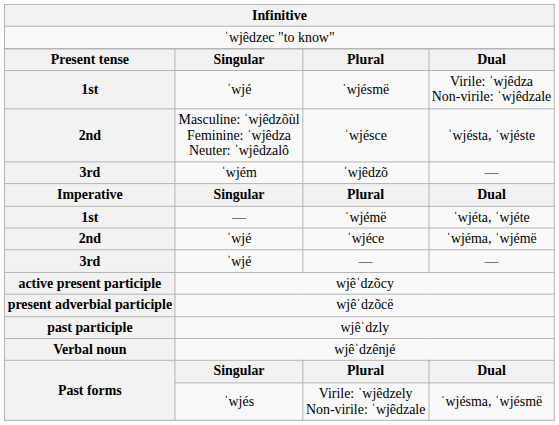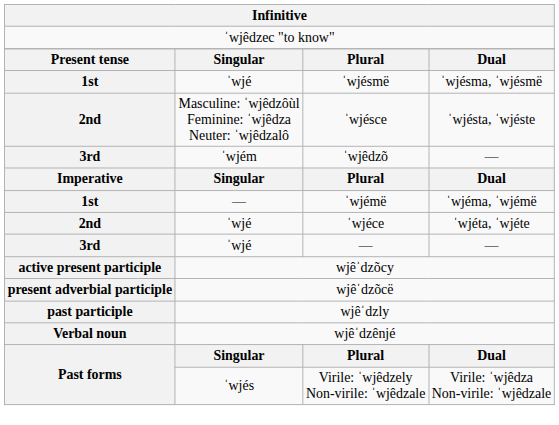ˈwjésmë | column 4: Virile: ˈwjêdza Non-virile: ˈwjêdzale -> ˈwjésma, ˈwjésmë
ˈwjémë | column 4: ˈwjéta, ˈwjéte -> ˈwjéma, ˈwjémë
ˈwjéce | column 4: ˈwjéma, ˈwjémë -> ˈwjéta, ˈwjéte
Virile: ˈwjêdzely Non-virile: ˈwjêdzale | column 4: ˈwjésma, ˈwjésmë -> Virile: ˈwjêdza Non-virile: ˈwjêdzale
